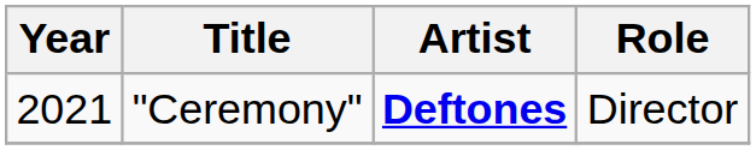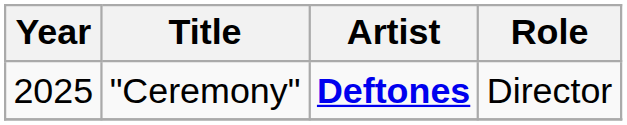"Ceremony" | Year: 2021 -> 2025
